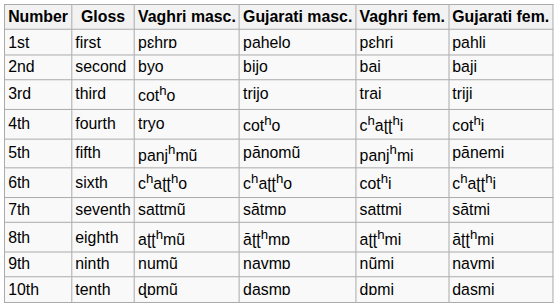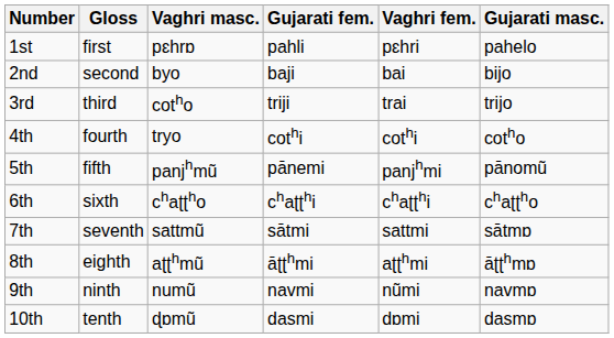columns swapped: Gujarati masc. <-> Gujarati fem.
4th | Vaghri fem.: chaʈʈhi -> cothi
6th | Vaghri fem.: cothi -> chaʈʈhi
